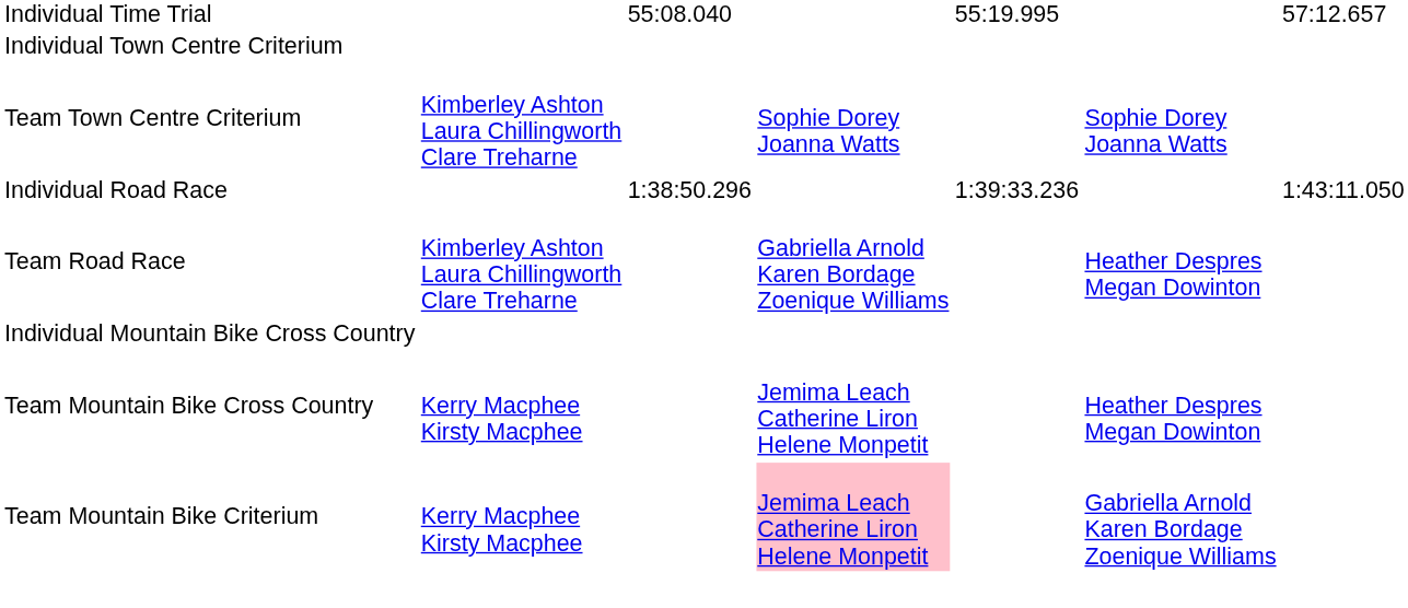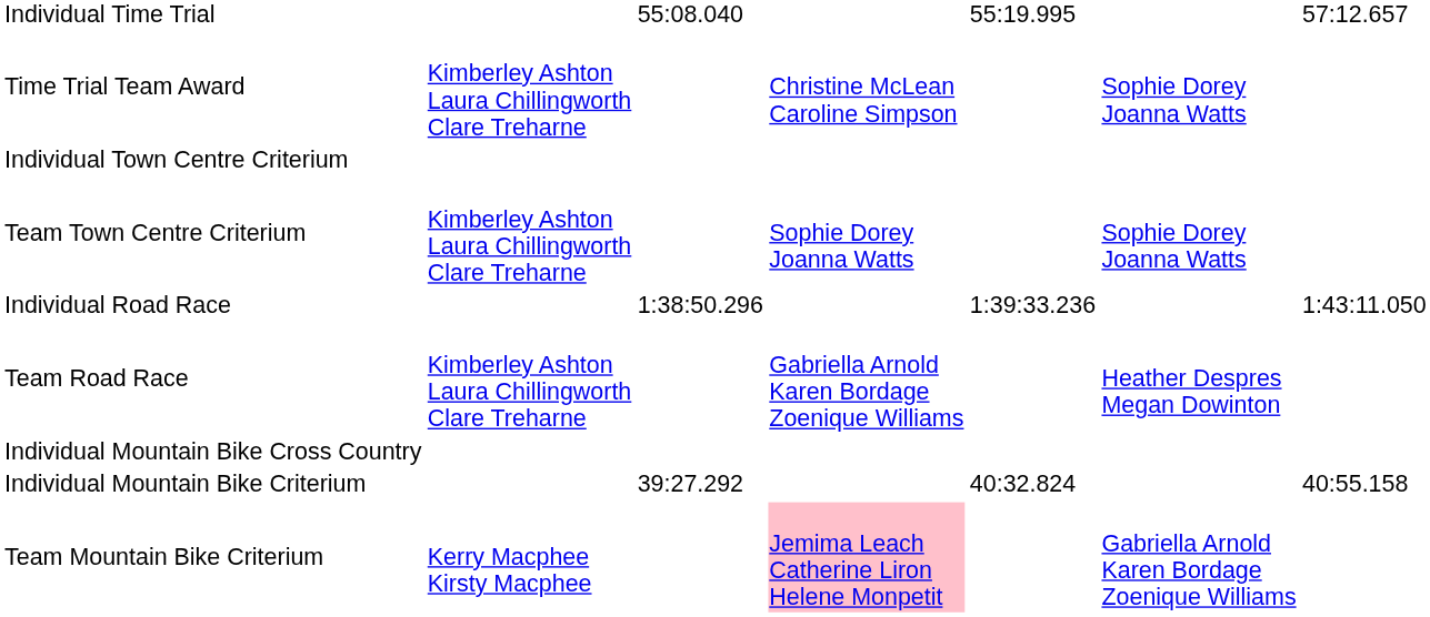+ row: Time Trial Team Award | Kimberley Ashton Laura Chillingworth Clare Treharne | Christine McLean Caroline Simpson | Sophie Dorey Joanna Watts
- row: Team Mountain Bike Cross Country | Kerry Macphee Kirsty Macphee | Jemima Leach Catherine Liron Helene Monpetit | Heather Despres Megan Dowinton
+ row: Individual Mountain Bike Criterium | 39:27.292 | 40:32.824 | 40:55.158
